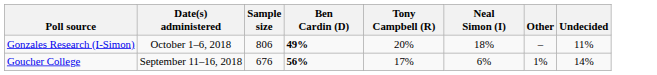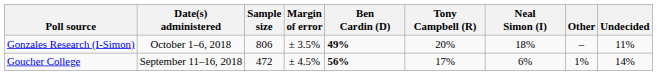+ column: Margin of error | ± 3.5% | ± 4.5%
Goucher College | Sample size: 676 -> 472
